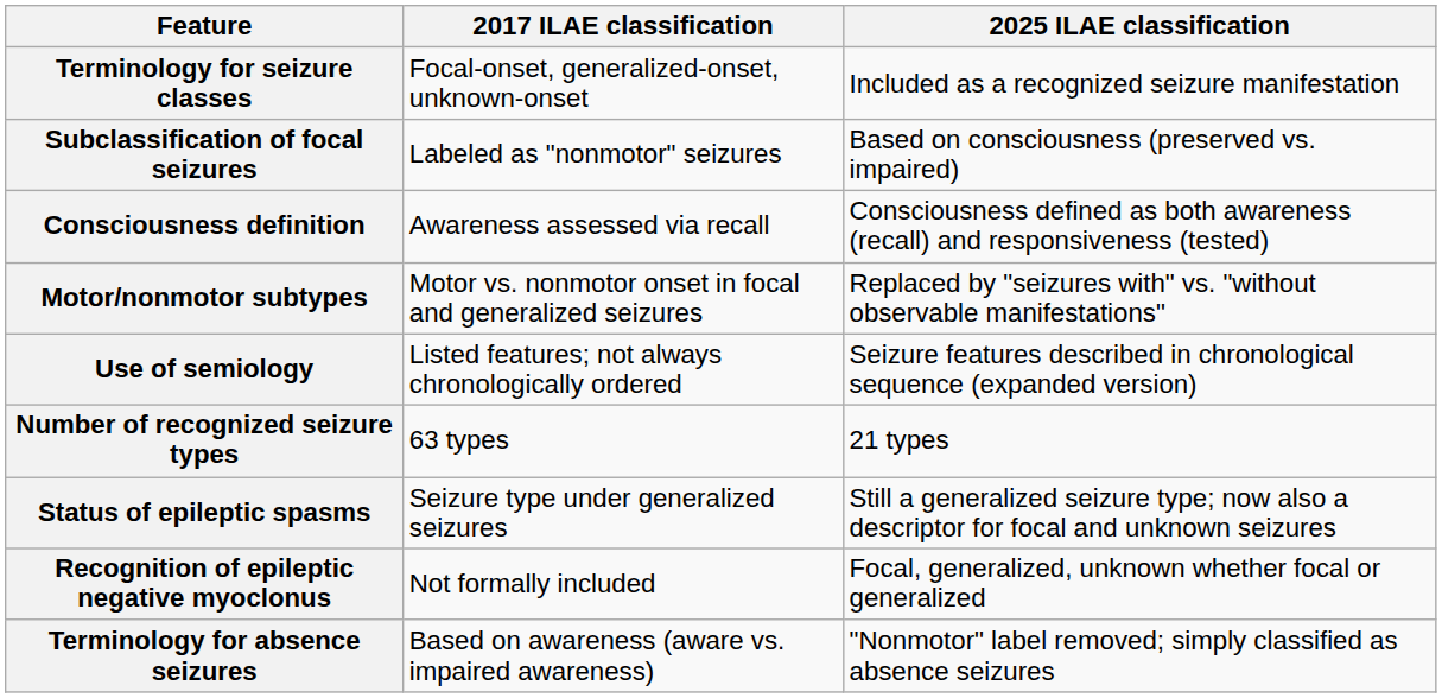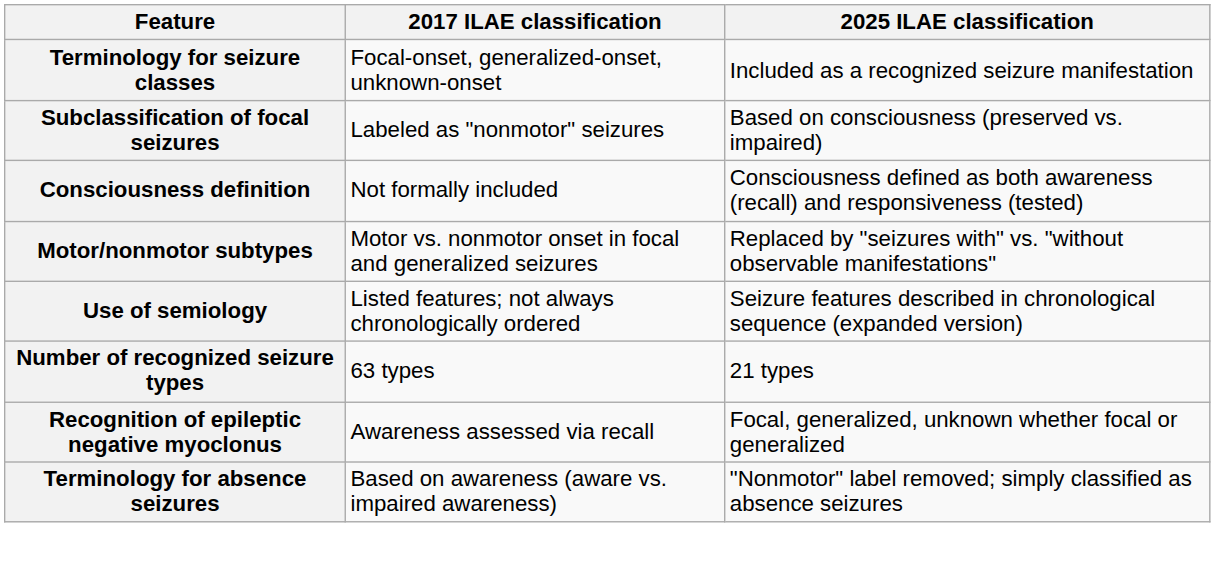Consciousness definition | 2017 ILAE classification: Awareness assessed via recall -> Not formally included
- row: Status of epileptic spasms | Seizure type under generalized seizures | Still a generalized seizure type; now also a descriptor for focal and unknown seizures
Recognition of epileptic negative myoclonus | 2017 ILAE classification: Not formally included -> Awareness assessed via recall
